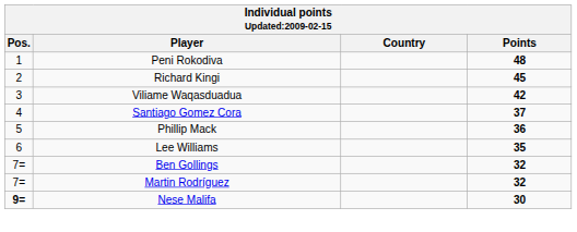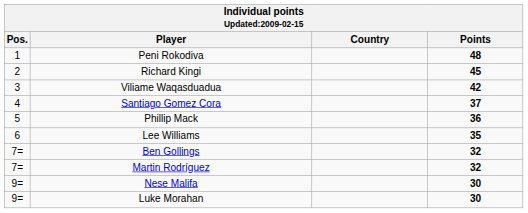Nese Malifa | Pos.: bold -> normal
+ row: 9= | Luke Morahan | 30
